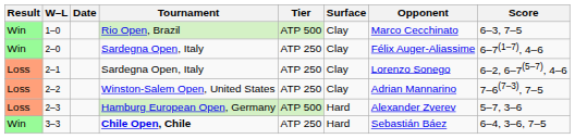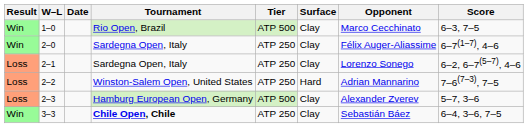2–2 | Surface: Clay -> Hard
2–3 | Surface: Hard -> Clay
3–3 | Surface: Hard -> Clay
